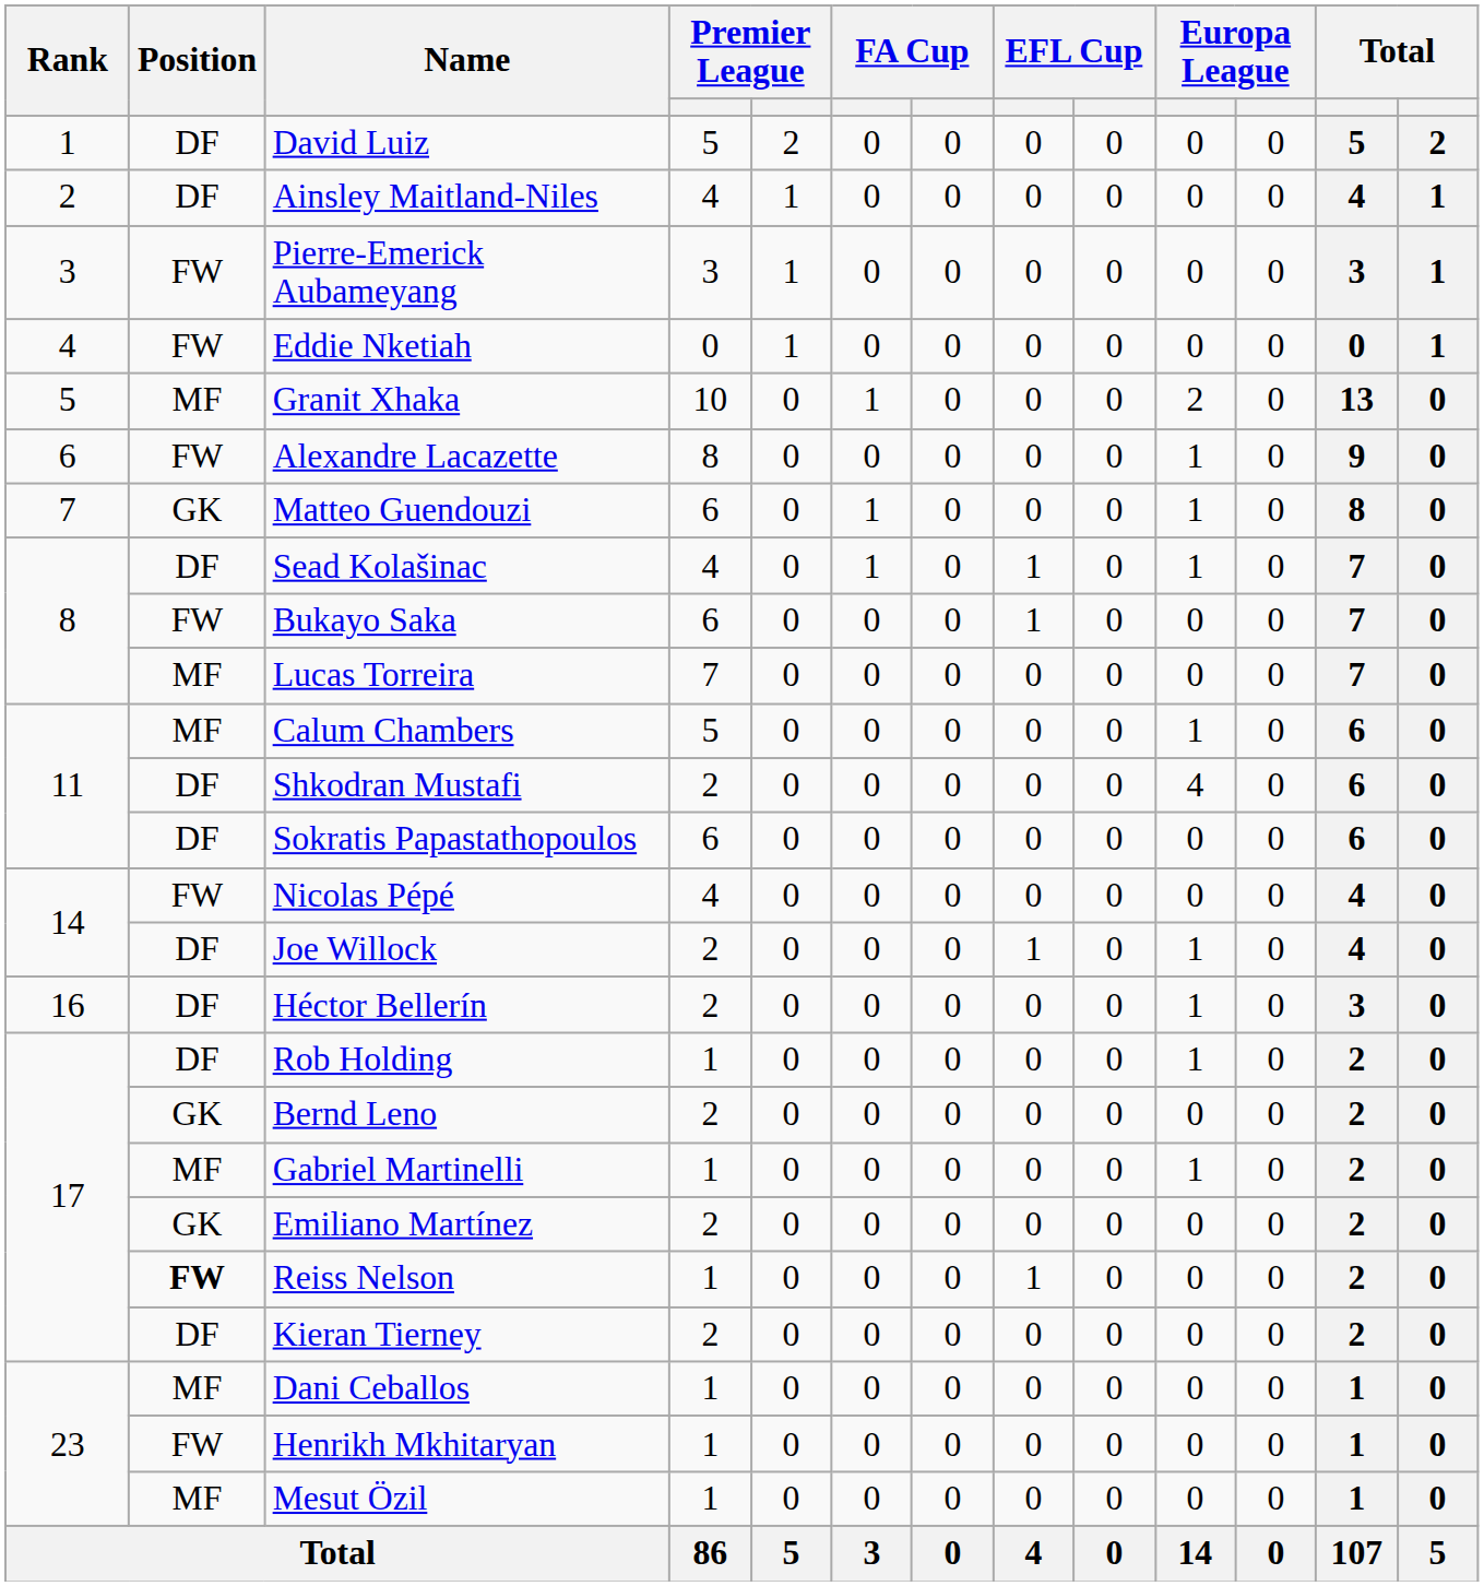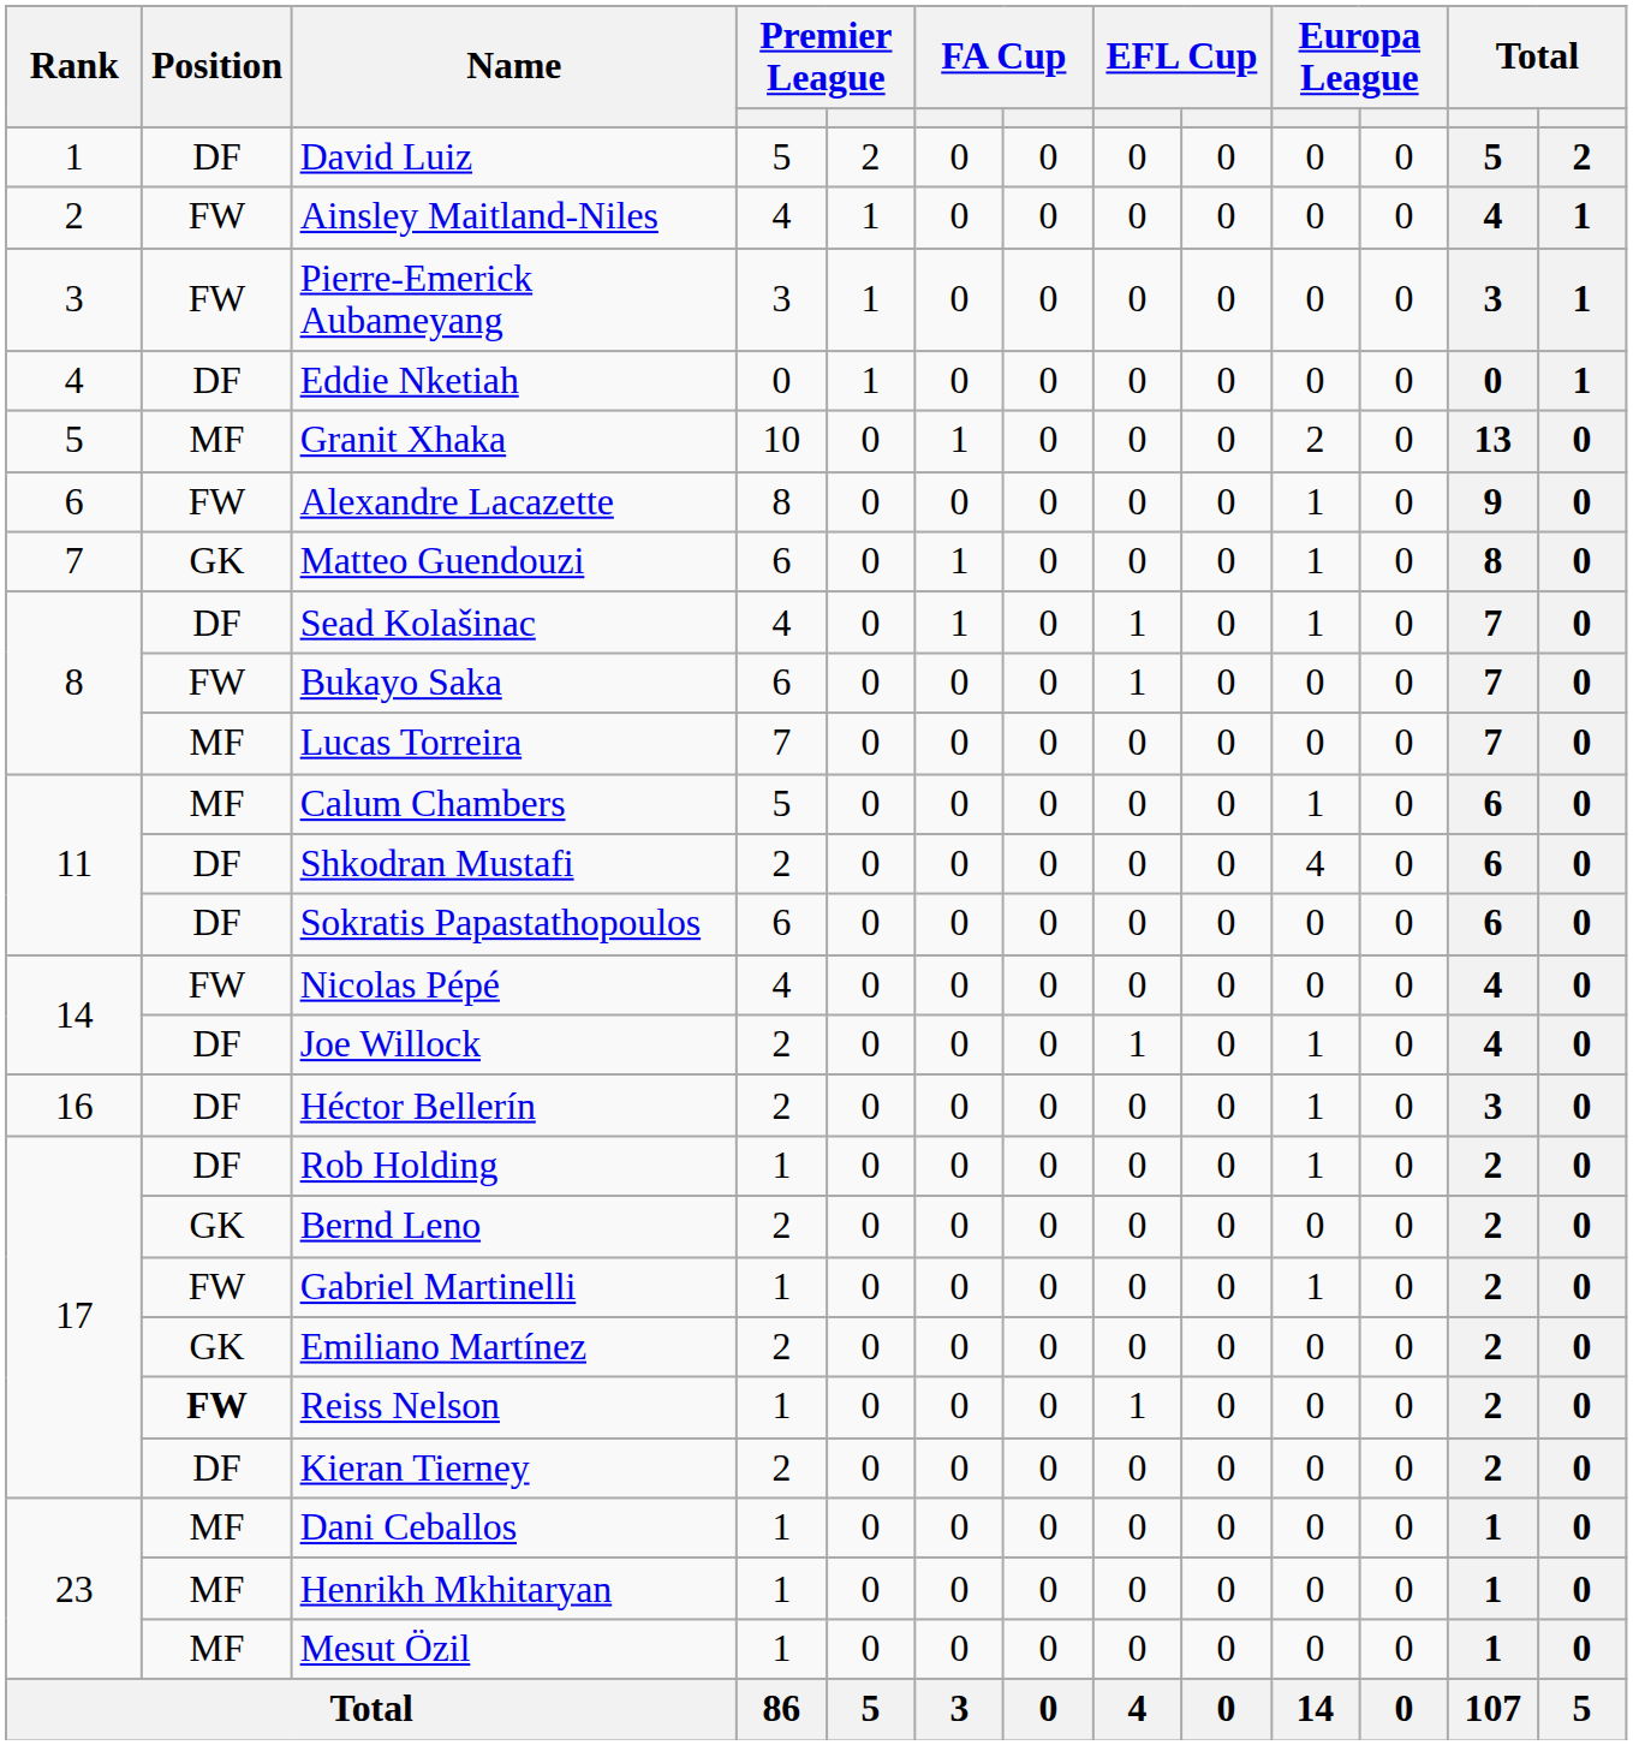Ainsley Maitland-Niles | Position: DF -> FW
Eddie Nketiah | Position: FW -> DF
Gabriel Martinelli | Position: MF -> FW
Henrikh Mkhitaryan | Position: FW -> MF
